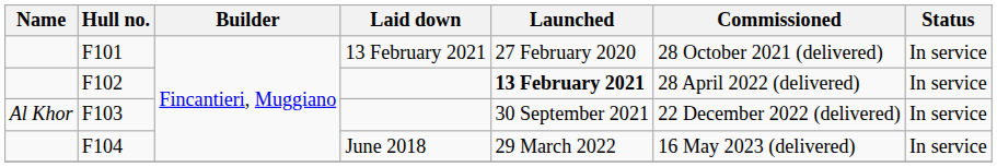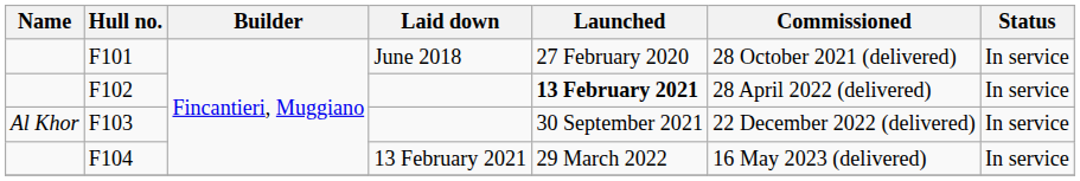F101 | Laid down: 13 February 2021 -> June 2018
F104 | Laid down: June 2018 -> 13 February 2021
